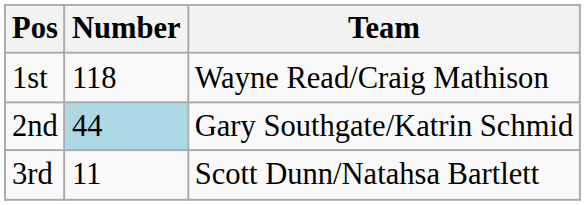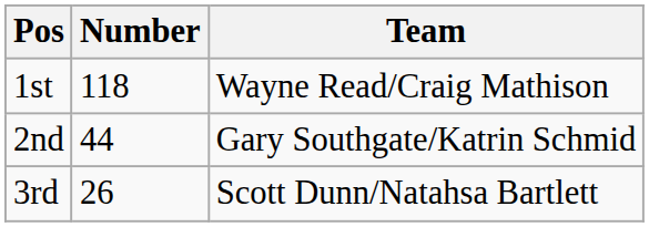2nd | Number: lightblue background -> no background
3rd | Number: 11 -> 26
